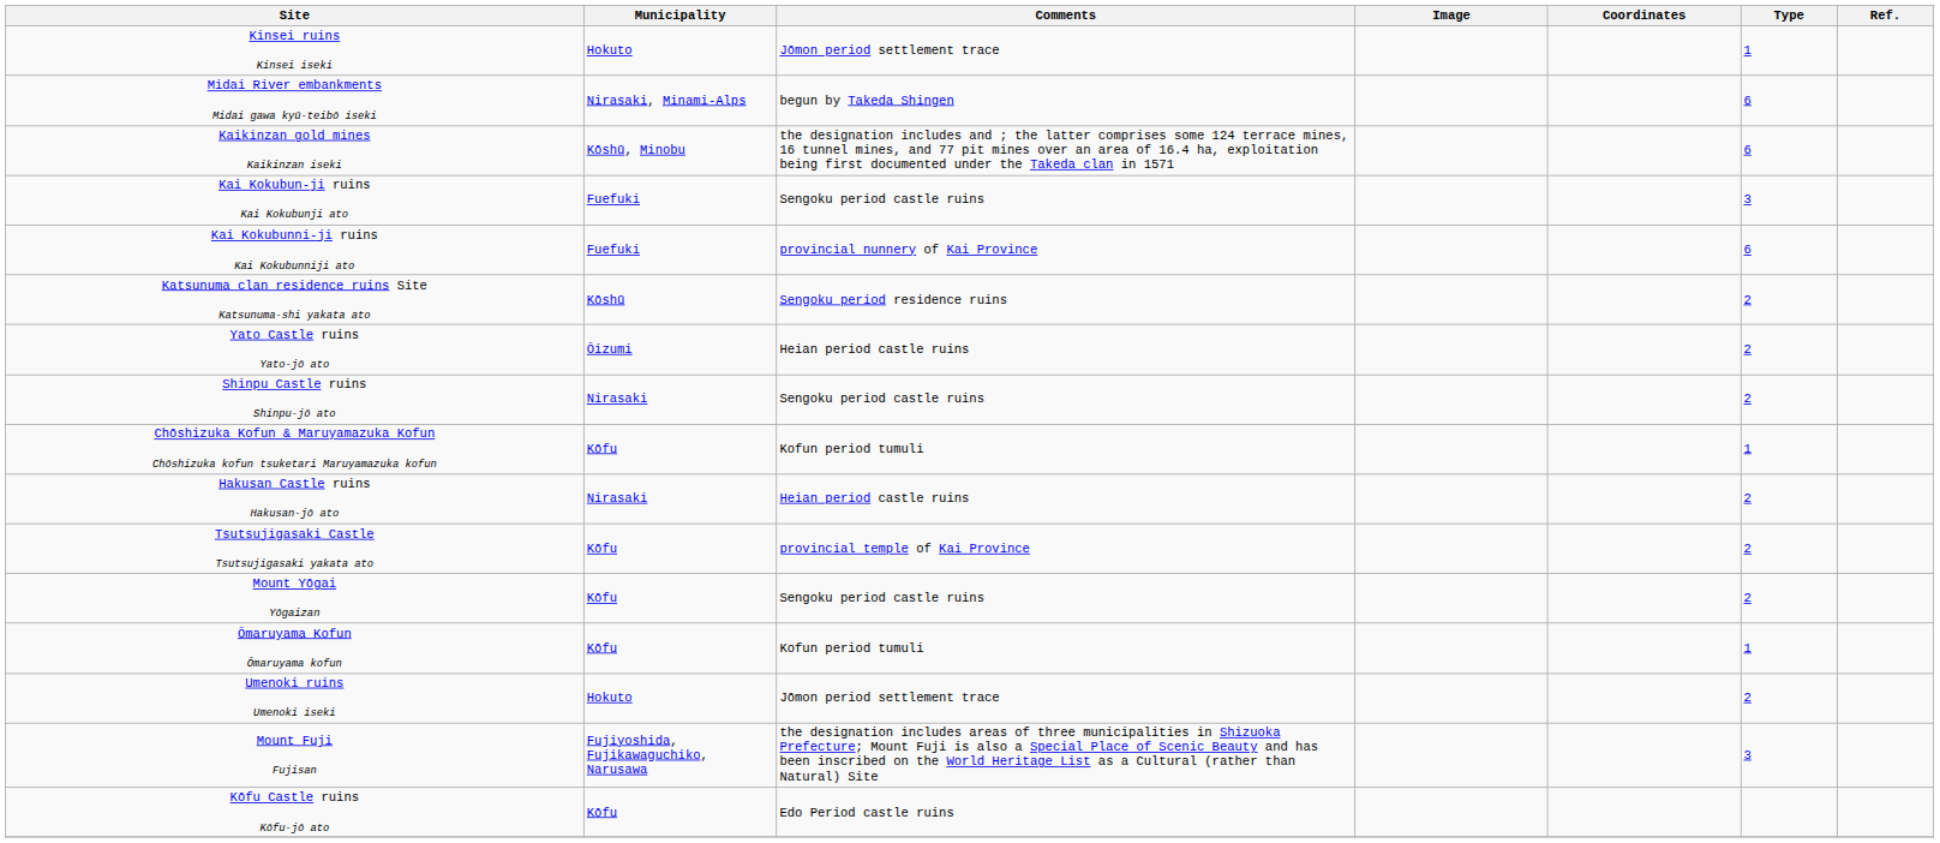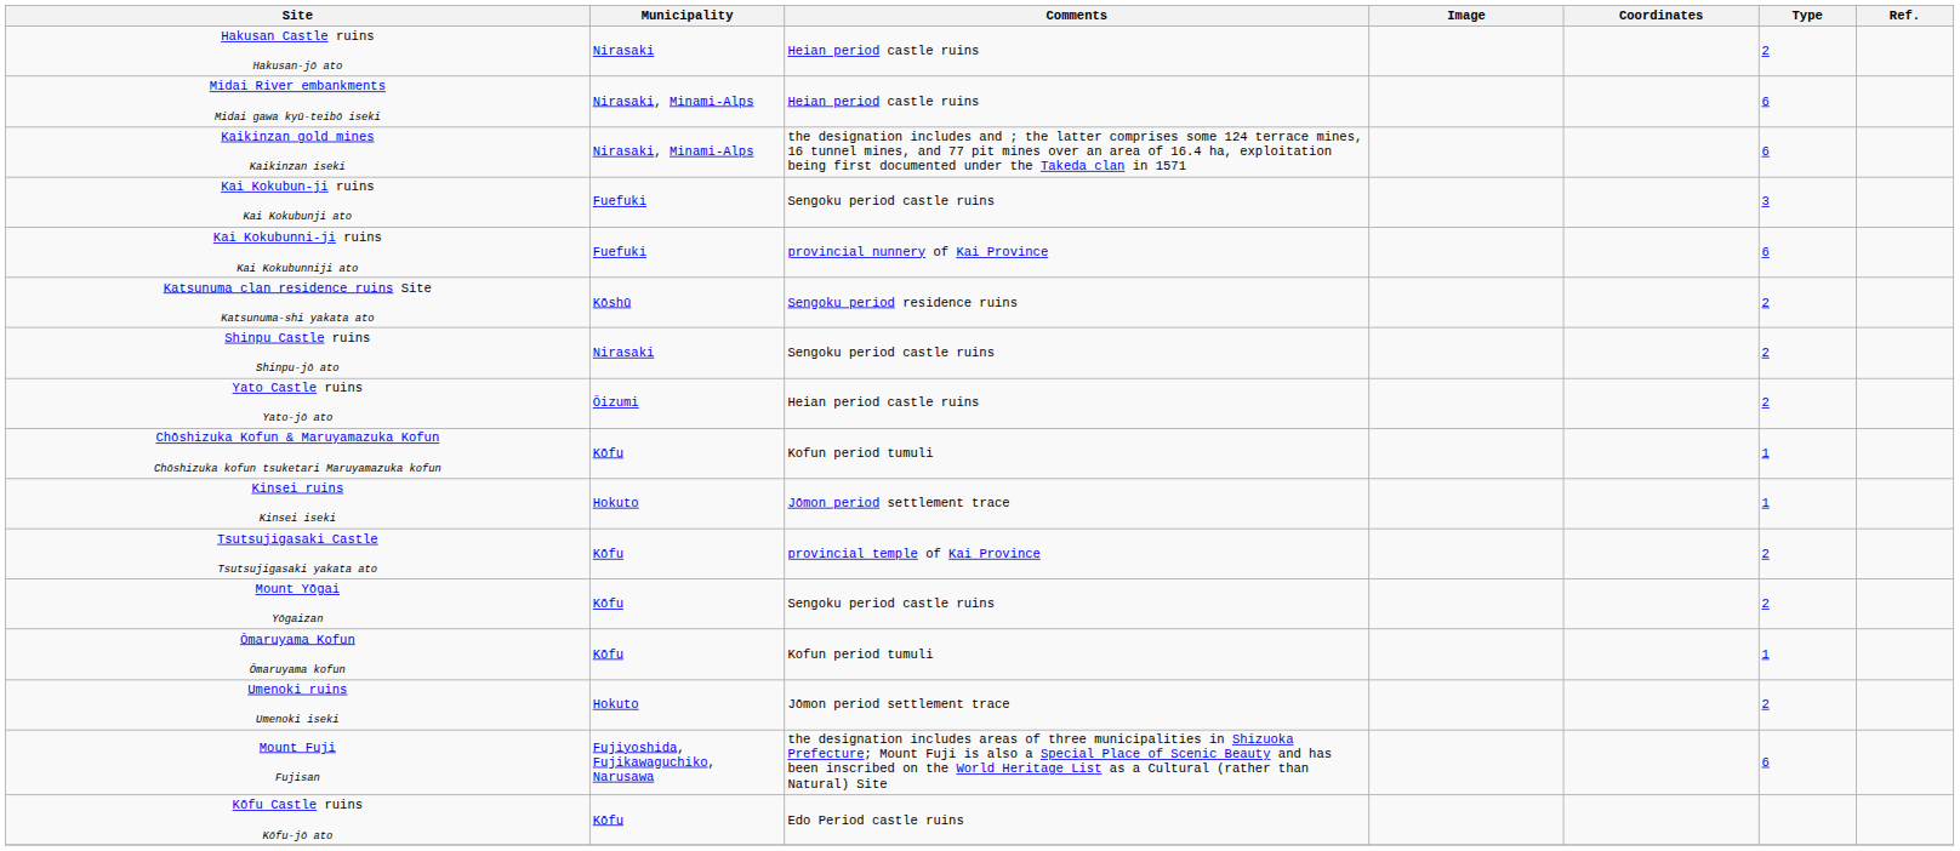rows swapped: Kinsei ruins Kinsei iseki <-> Hakusan Castle ruins Hakusan-jō ato
Midai River embankments Midai gawa kyū-teibō iseki | Comments: begun by Takeda Shingen -> Heian period castle ruins
Kaikinzan gold mines Kaikinzan iseki | Municipality: Kōshū, Minobu -> Nirasaki, Minami-Alps
rows swapped: Shinpu Castle ruins Shinpu-jō ato <-> Yato Castle ruins Yato-jō ato
Mount Fuji Fujisan | Type: 3 -> 6
